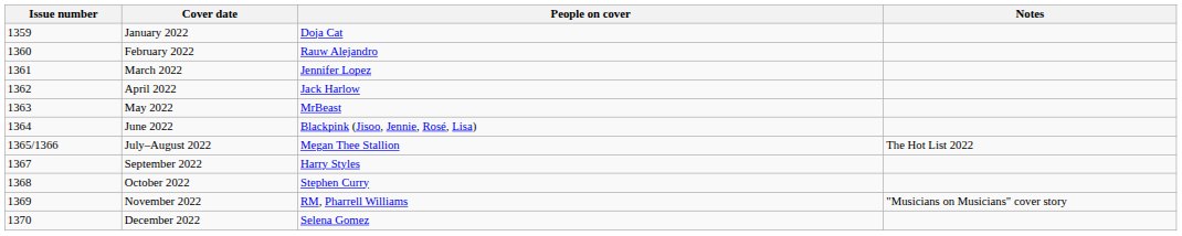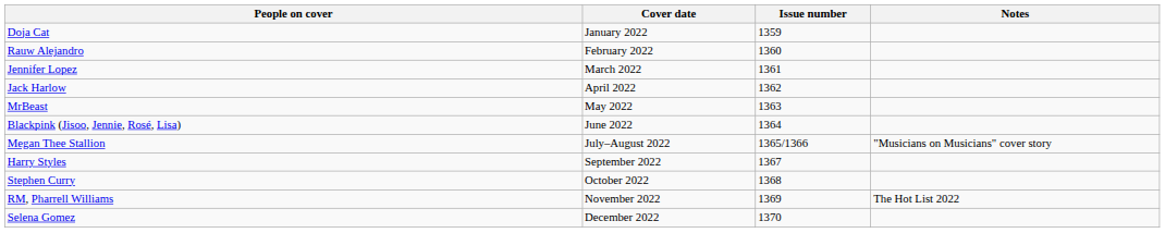columns swapped: Issue number <-> People on cover
July–August 2022 | Notes: The Hot List 2022 -> "Musicians on Musicians" cover story
November 2022 | Notes: "Musicians on Musicians" cover story -> The Hot List 2022
